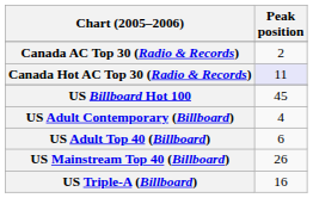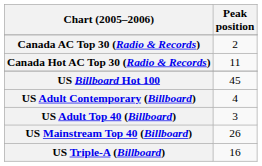Canada Hot AC Top 30 (Radio & Records) | Peak position: lavender background -> no background
US Adult Top 40 (Billboard) | Peak position: 6 -> 3
